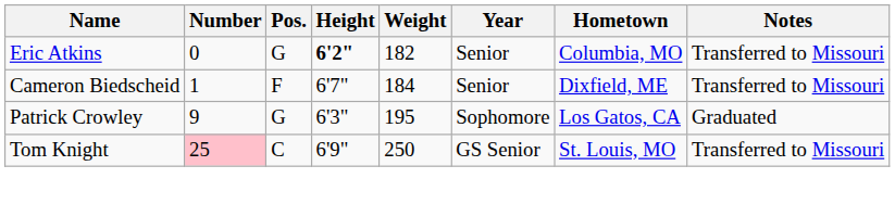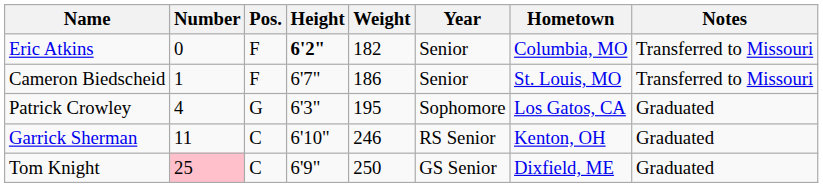Eric Atkins | Pos.: G -> F
Cameron Biedscheid | Weight: 184 -> 186
Cameron Biedscheid | Hometown: Dixfield, ME -> St. Louis, MO
Patrick Crowley | Number: 9 -> 4
+ row: Garrick Sherman | 11 | C | 6'10" | 246 | RS Senior | Kenton, OH | Graduated
Tom Knight | Hometown: St. Louis, MO -> Dixfield, ME
Tom Knight | Notes: Transferred to Missouri -> Graduated
